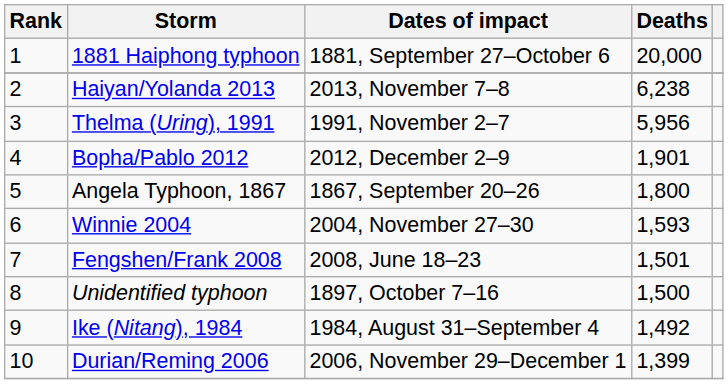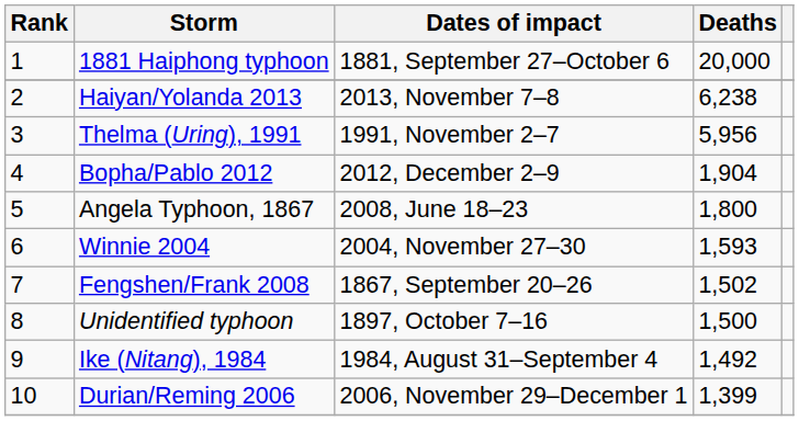Bopha/Pablo 2012 | Deaths: 1,901 -> 1,904
Angela Typhoon, 1867 | Dates of impact: 1867, September 20–26 -> 2008, June 18–23
Fengshen/Frank 2008 | Dates of impact: 2008, June 18–23 -> 1867, September 20–26
Fengshen/Frank 2008 | Deaths: 1,501 -> 1,502
